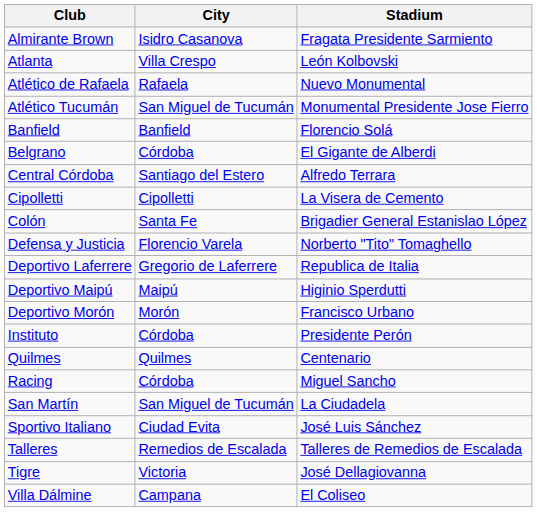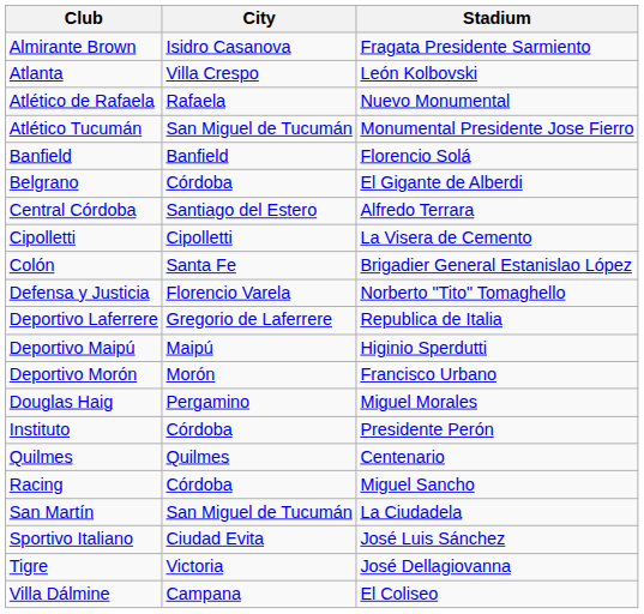+ row: Douglas Haig | Pergamino | Miguel Morales
- row: Talleres | Remedios de Escalada | Talleres de Remedios de Escalada
